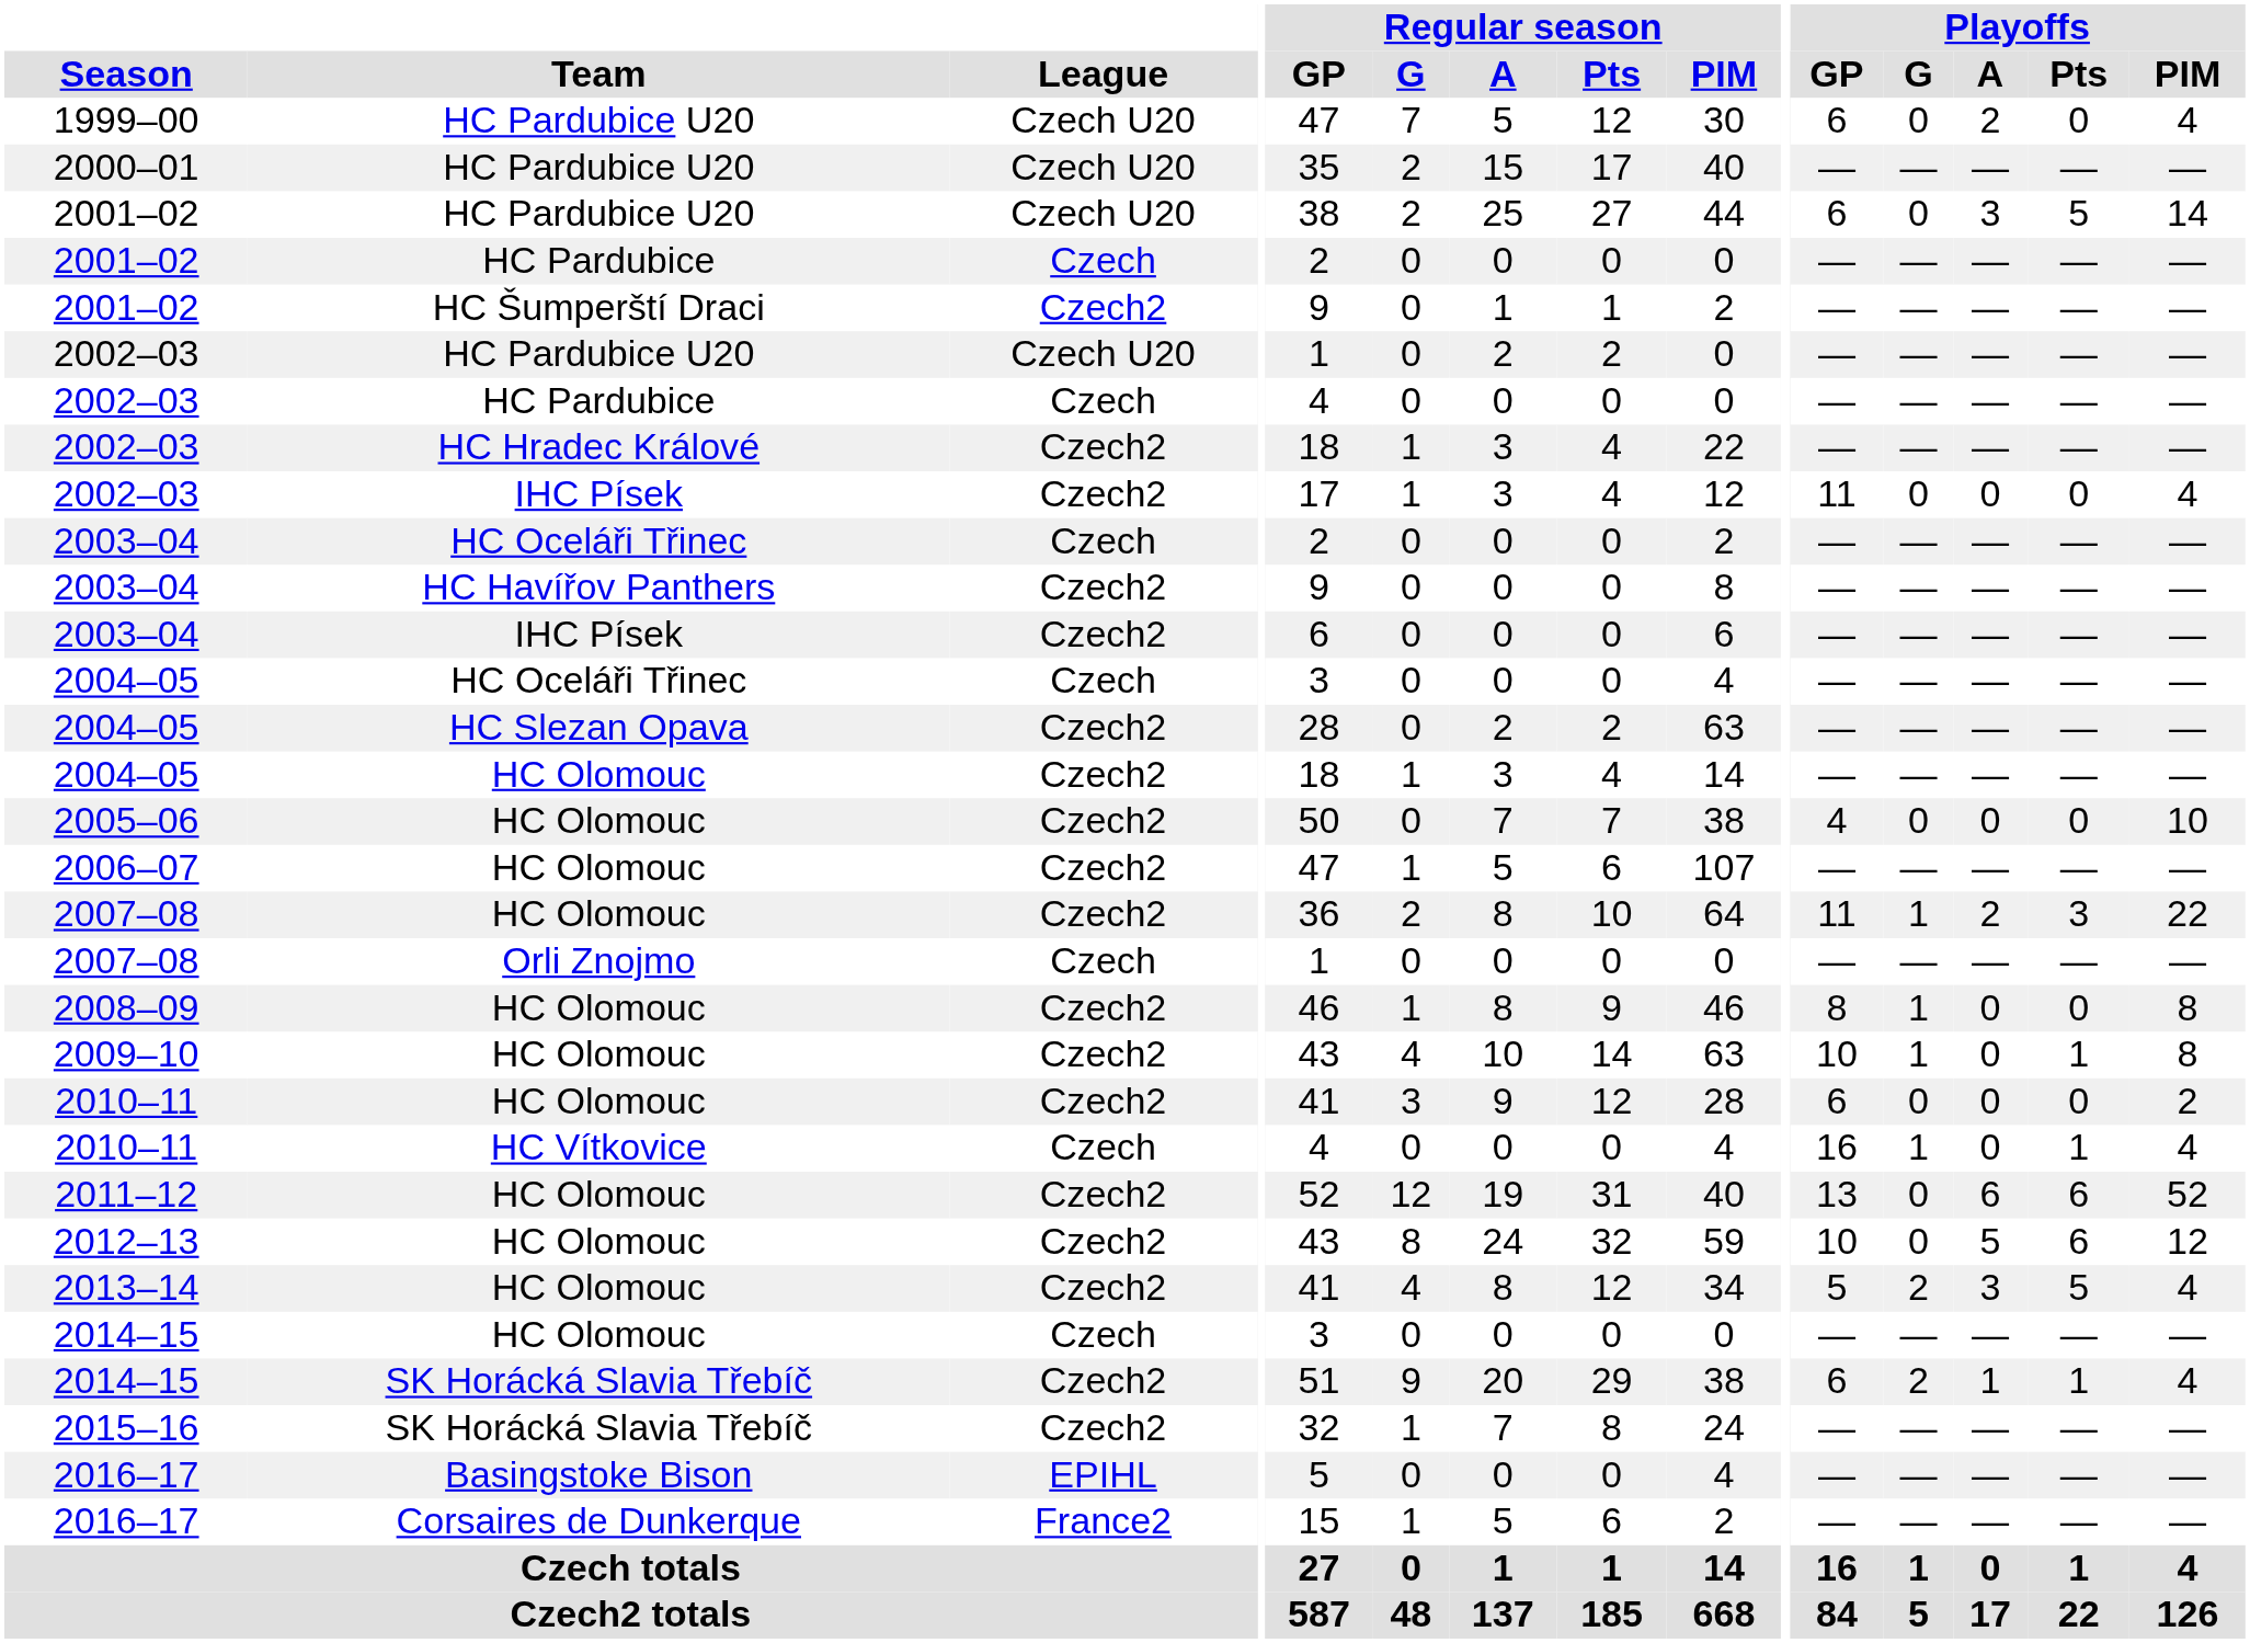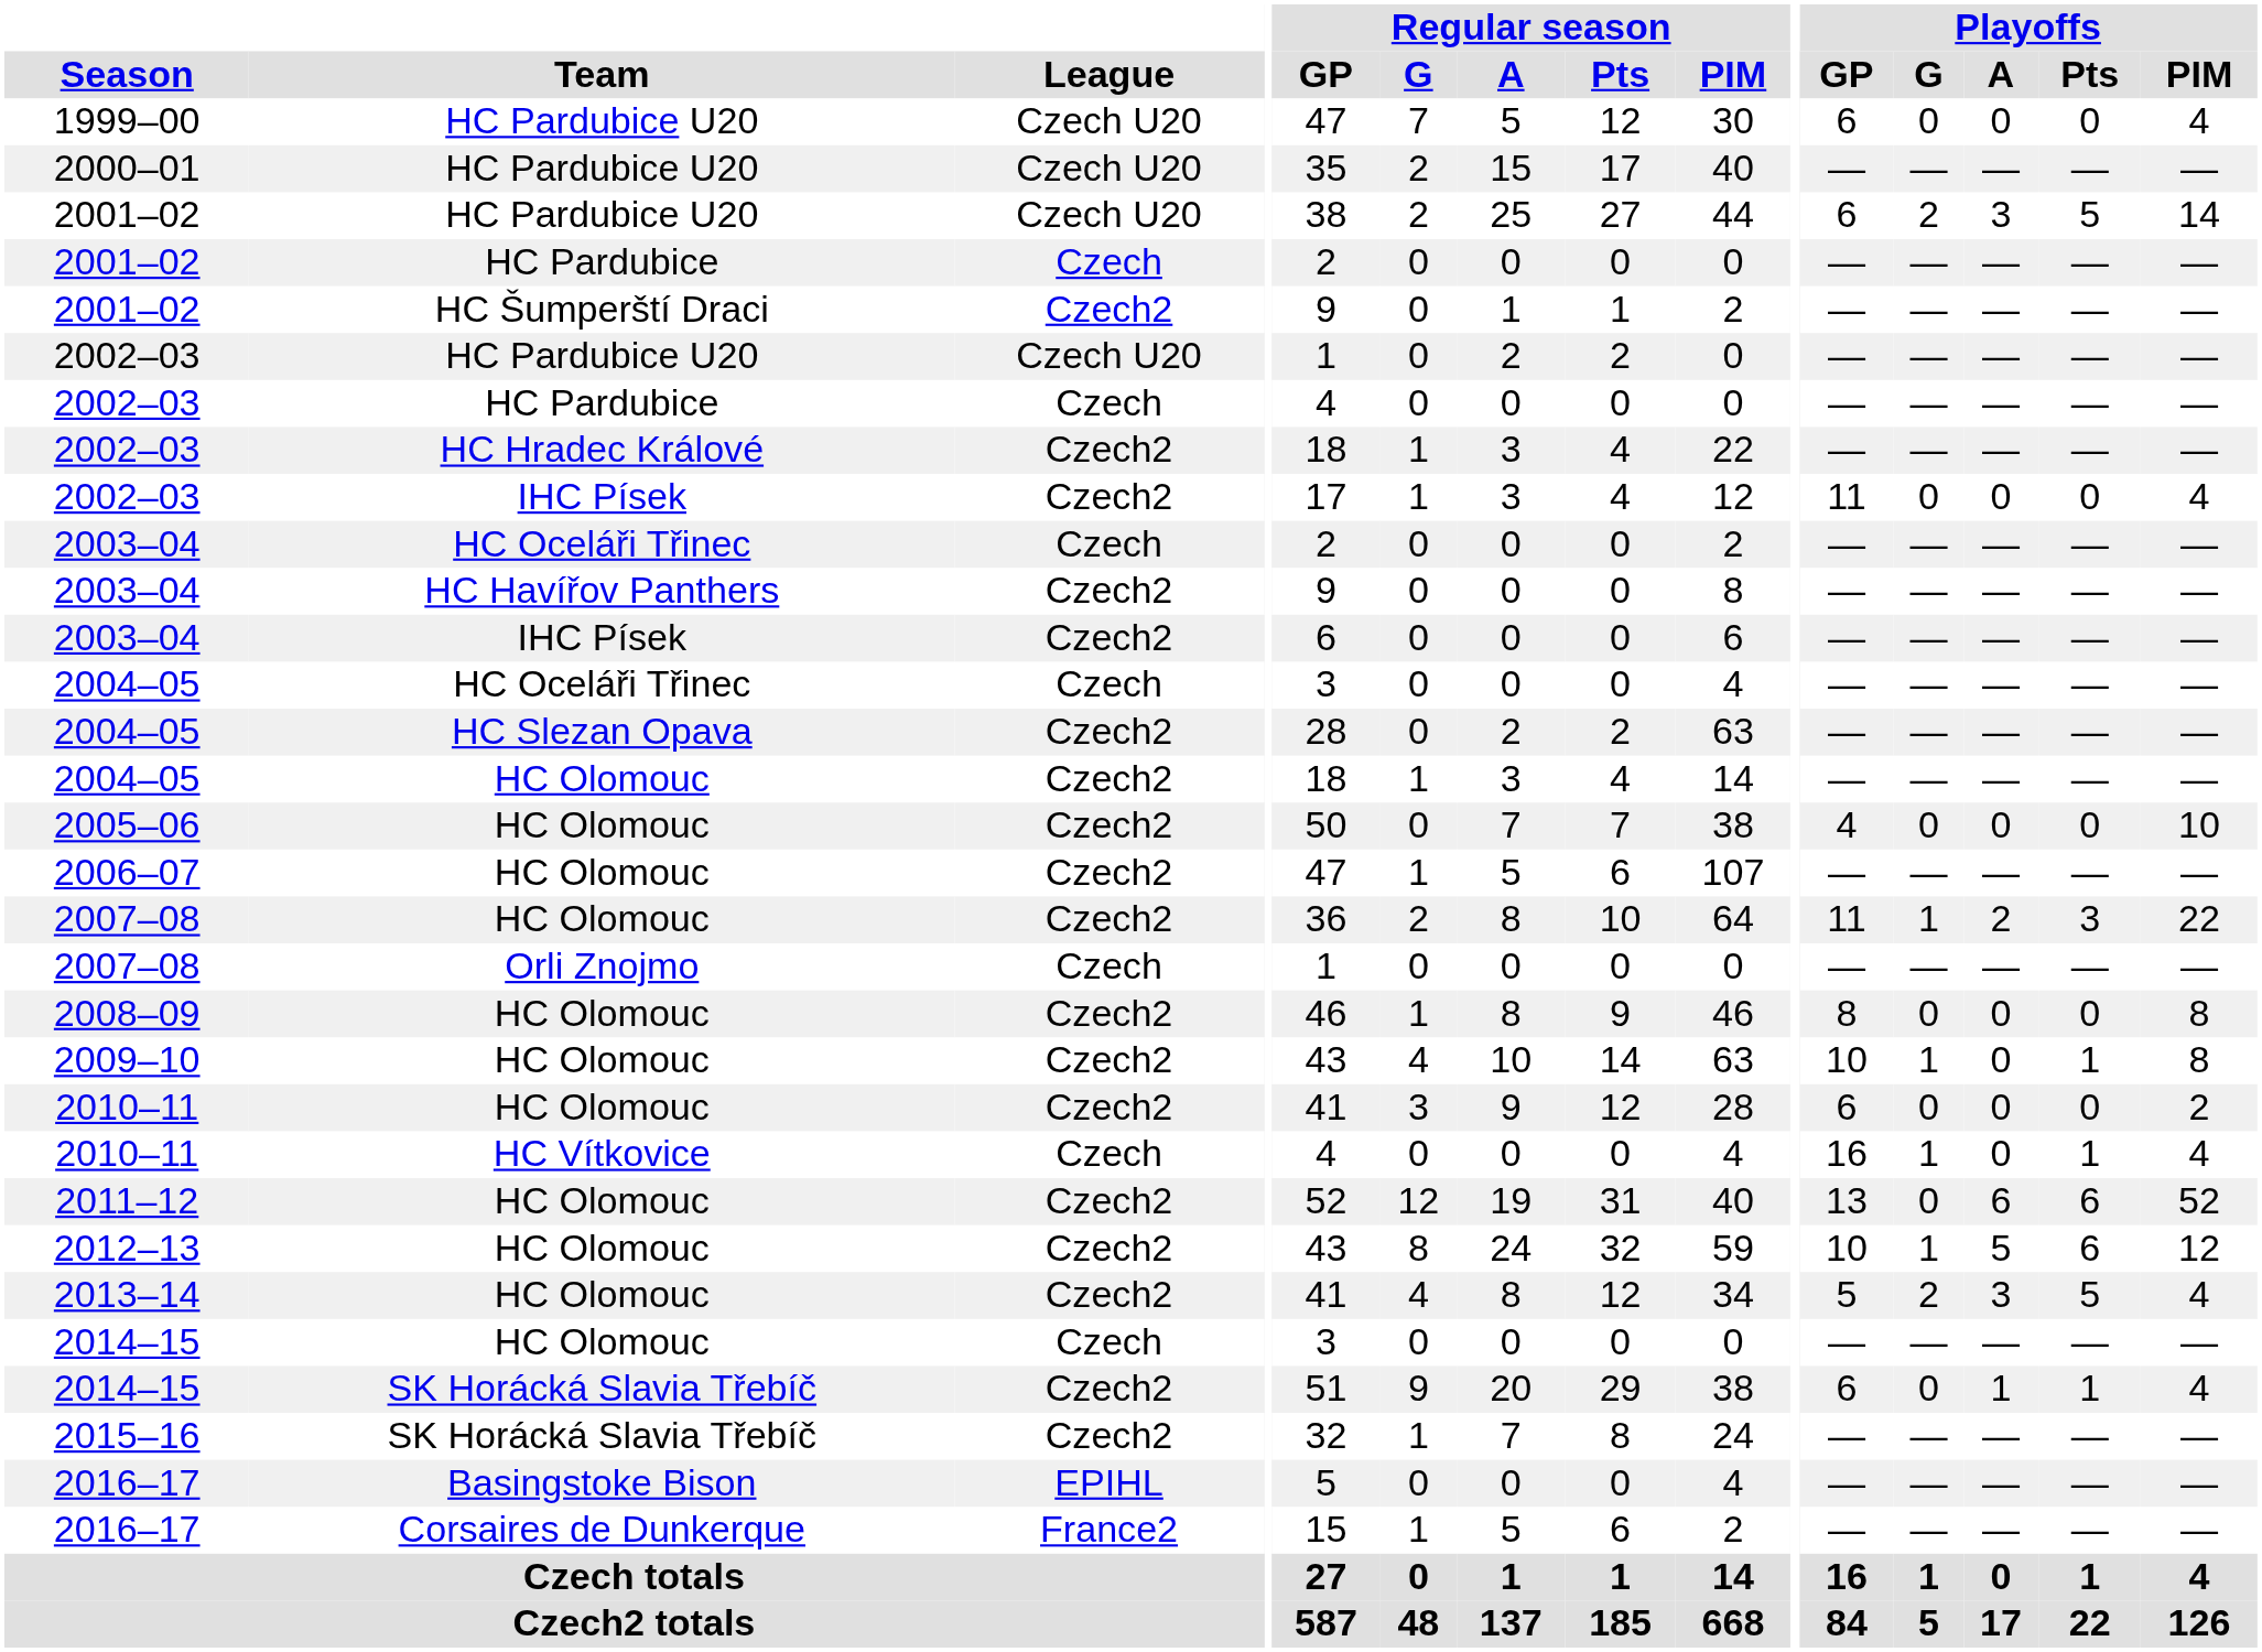1999–00 | Playoffs / A: 2 -> 0
2001–02 / HC Pardubice U20 | Playoffs / G: 0 -> 2
2008–09 | Playoffs / G: 1 -> 0
2012–13 | Playoffs / G: 0 -> 1
2014–15 / SK Horácká Slavia Třebíč | Playoffs / G: 2 -> 0
